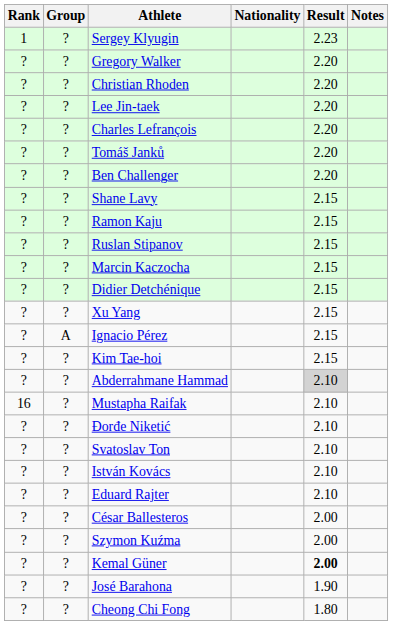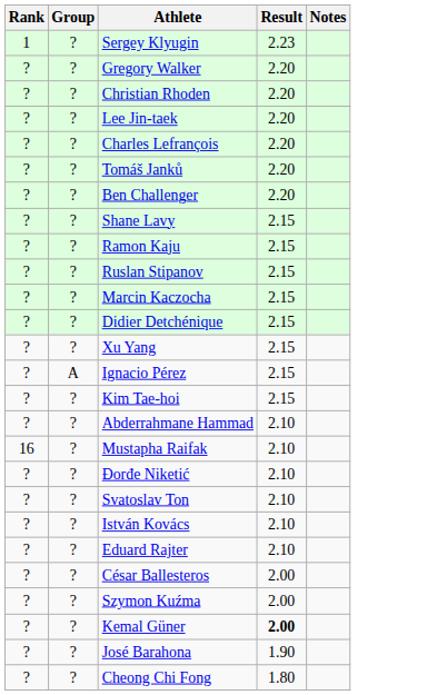- column: Nationality
Abderrahmane Hammad | Result: lightgrey background -> no background
